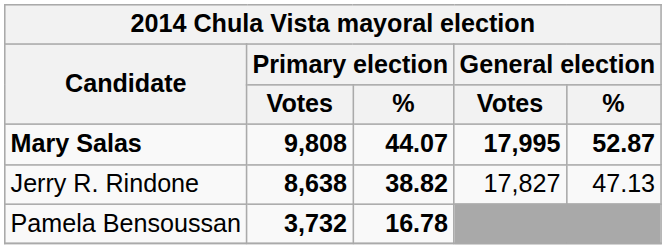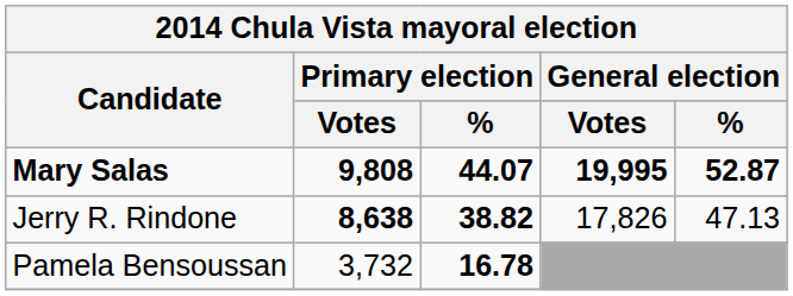Mary Salas | General election / Votes: 17,995 -> 19,995
Jerry R. Rindone | General election / Votes: 17,827 -> 17,826
Pamela Bensoussan | Primary election / Votes: bold -> normal
